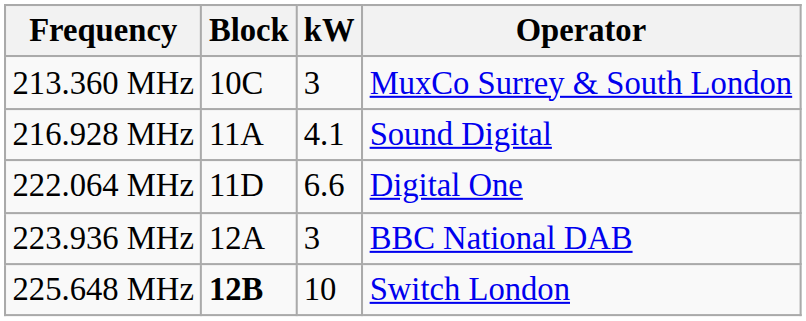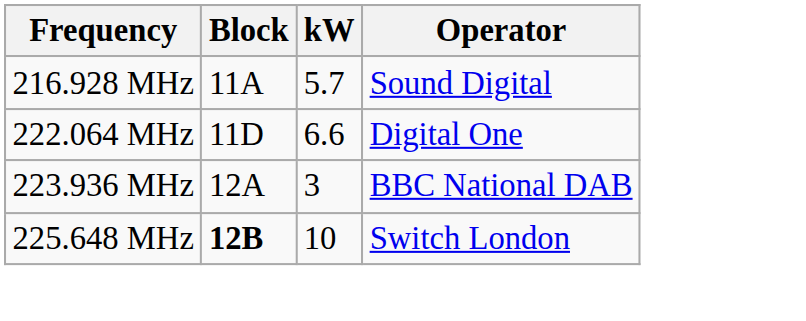- row: 213.360 MHz | 10C | 3 | MuxCo Surrey & South London
216.928 MHz | kW: 4.1 -> 5.7
